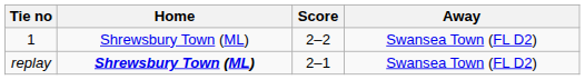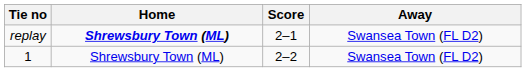rows swapped: 1 <-> replay
